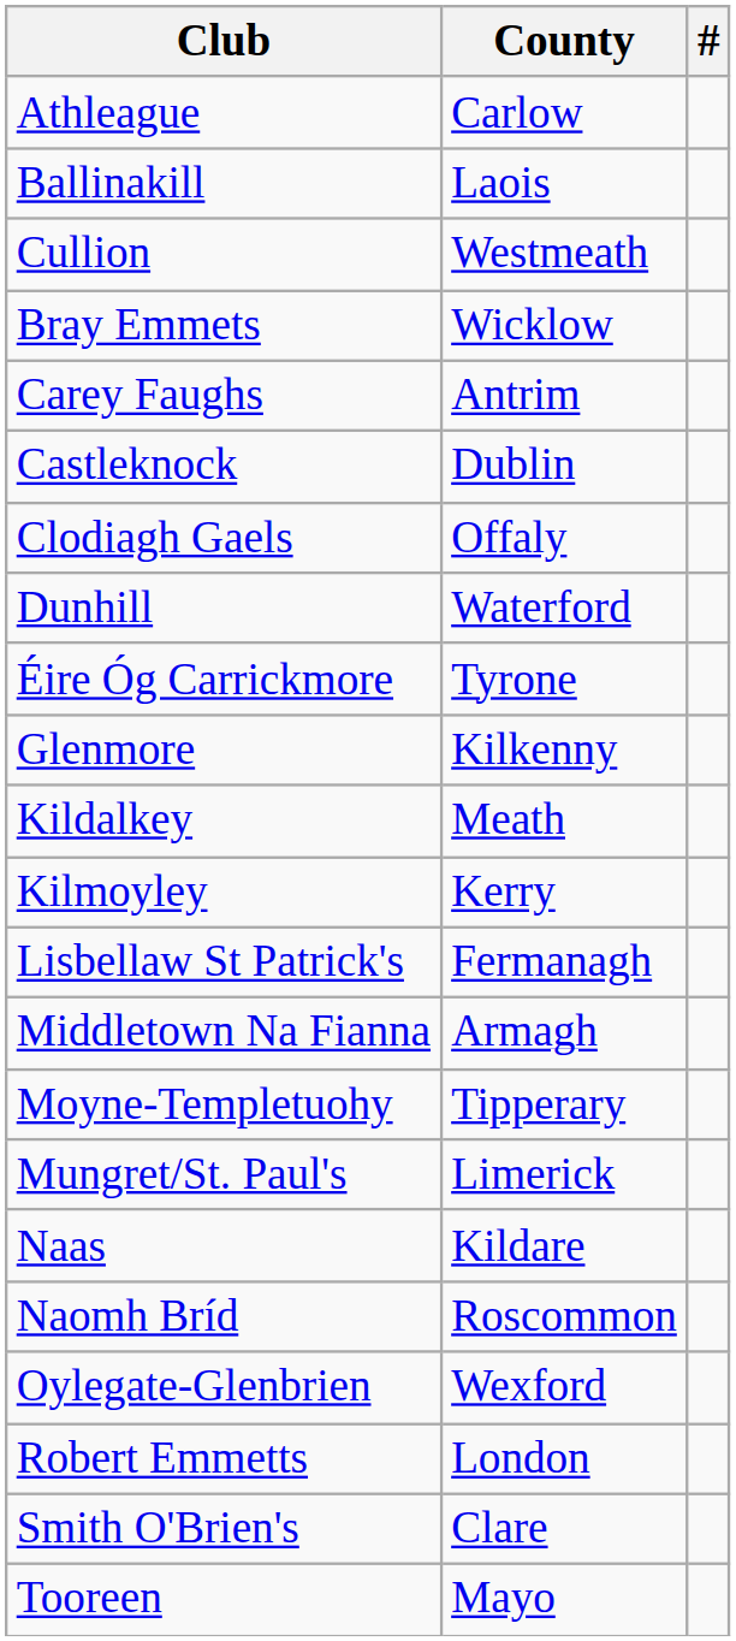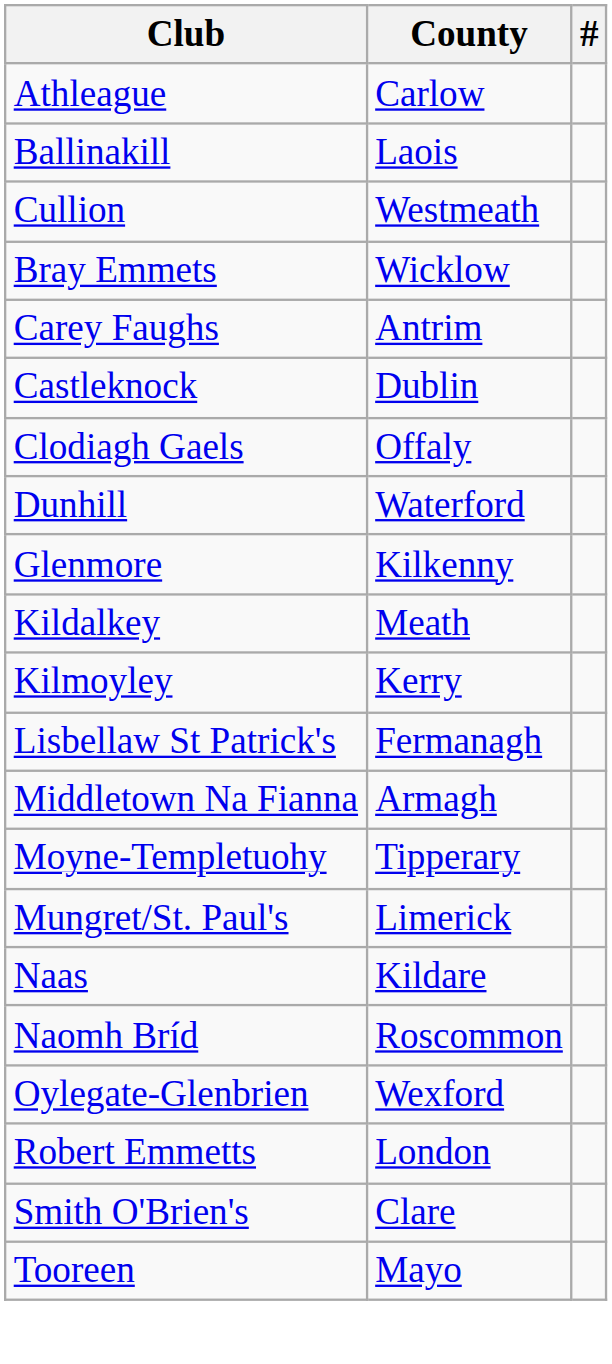- row: Éire Óg Carrickmore | Tyrone
